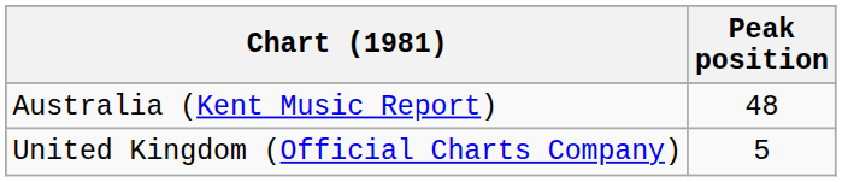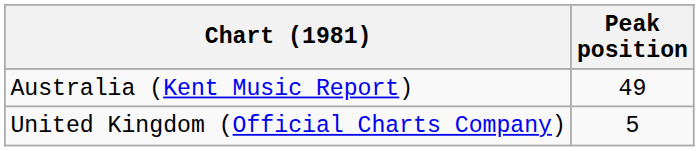Australia (Kent Music Report) | Peak position: 48 -> 49
